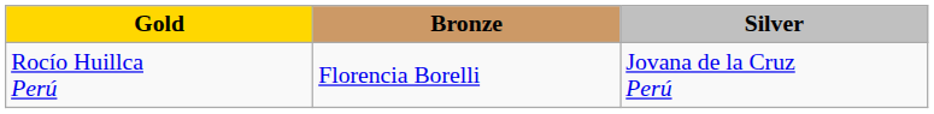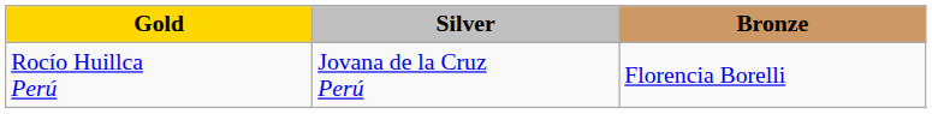columns swapped: Silver <-> Bronze
